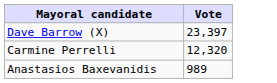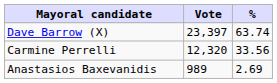+ column: % | 63.74 | 33.56 | 2.69
